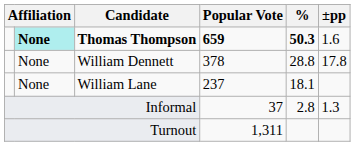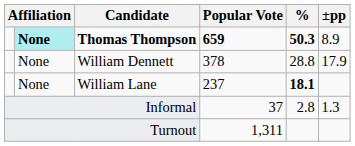Thomas Thompson | ±pp: 1.6 -> 8.9
William Dennett | ±pp: 17.8 -> 17.9
William Lane | %: normal -> bold
